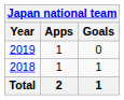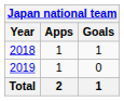rows swapped: 2018 <-> 2019
